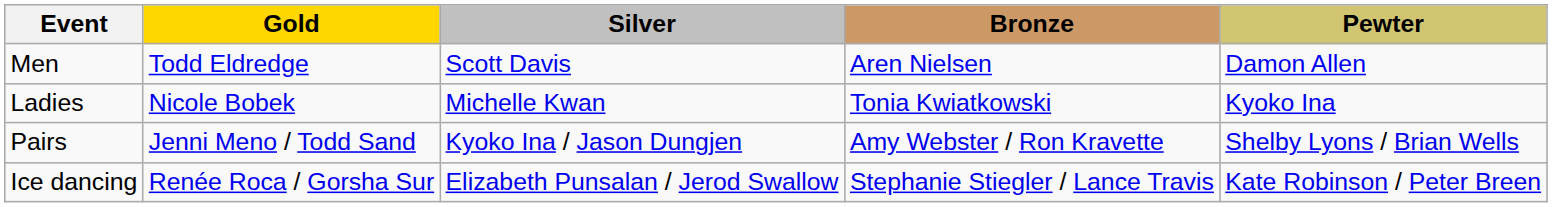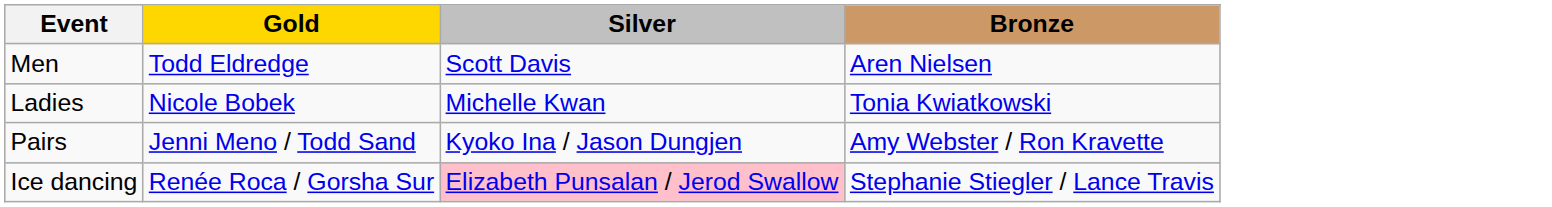- column: Pewter | Damon Allen | Kyoko Ina | Shelby Lyons / Brian Wells | Kate Robinson / Peter Breen
Ice dancing | Silver: no background -> pink background
